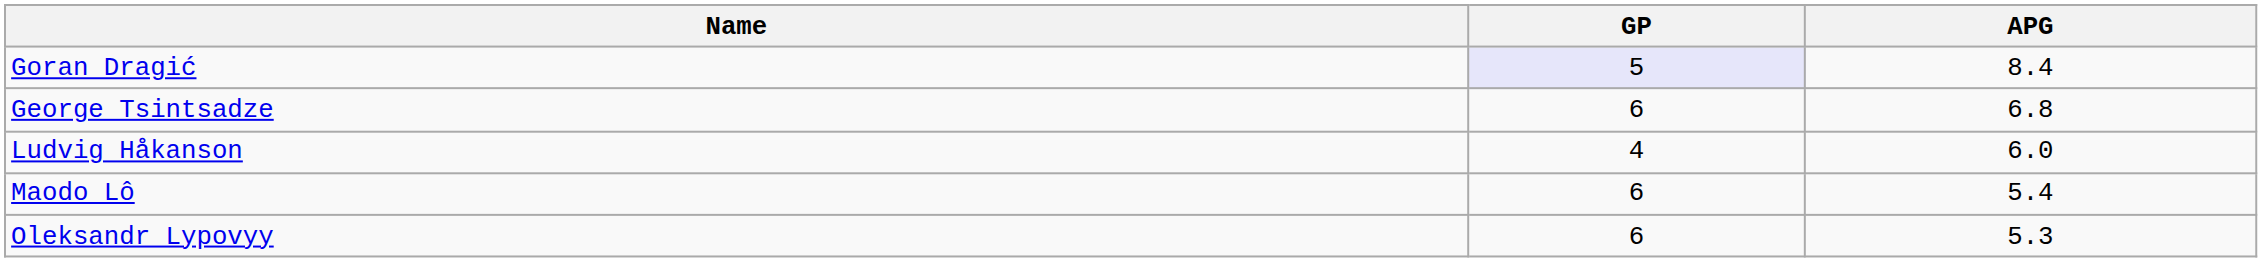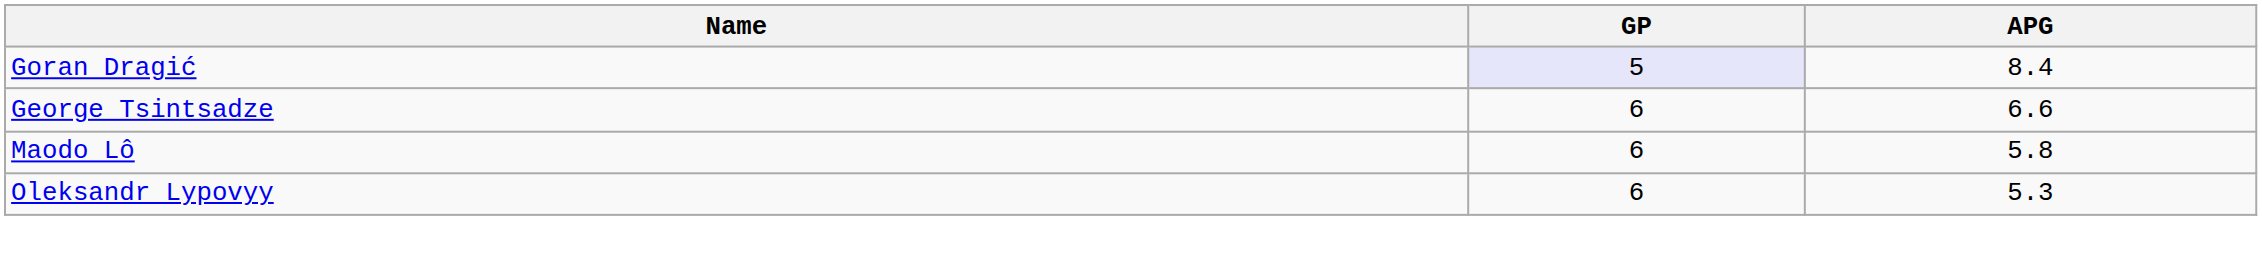George Tsintsadze | APG: 6.8 -> 6.6
- row: Ludvig Håkanson | 4 | 6.0
Maodo Lô | APG: 5.4 -> 5.8
